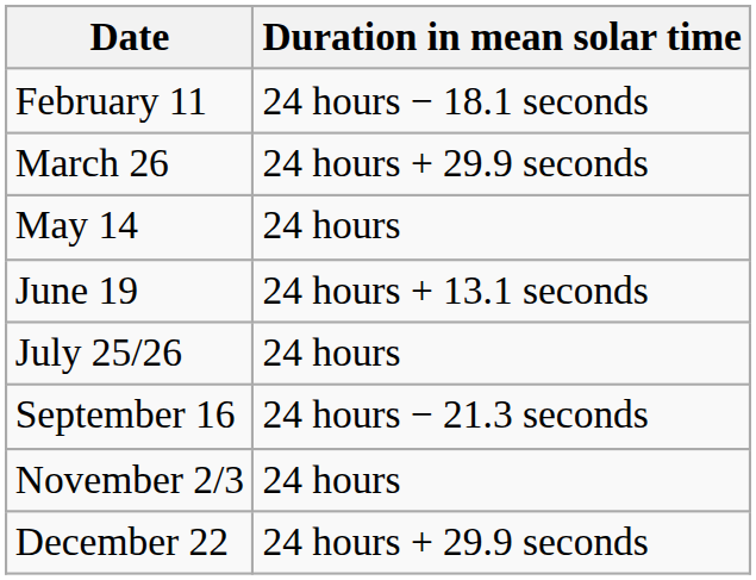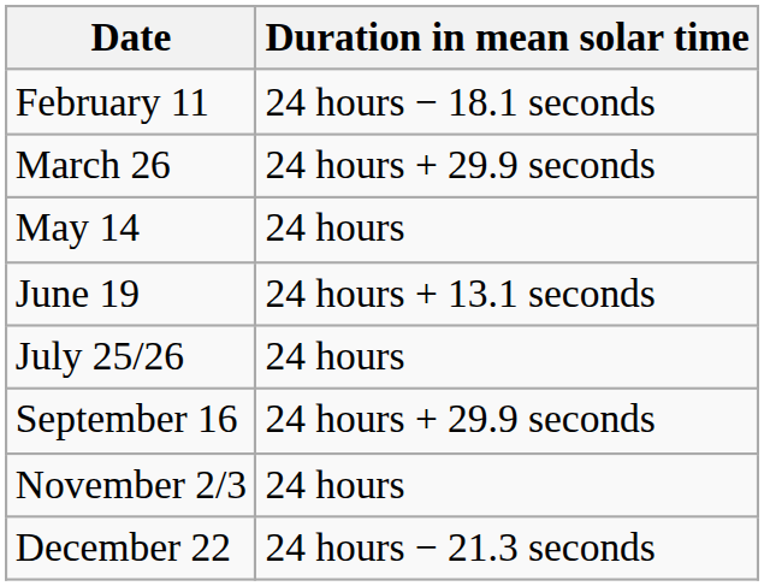September 16 | Duration in mean solar time: 24 hours − 21.3 seconds -> 24 hours + 29.9 seconds
December 22 | Duration in mean solar time: 24 hours + 29.9 seconds -> 24 hours − 21.3 seconds
